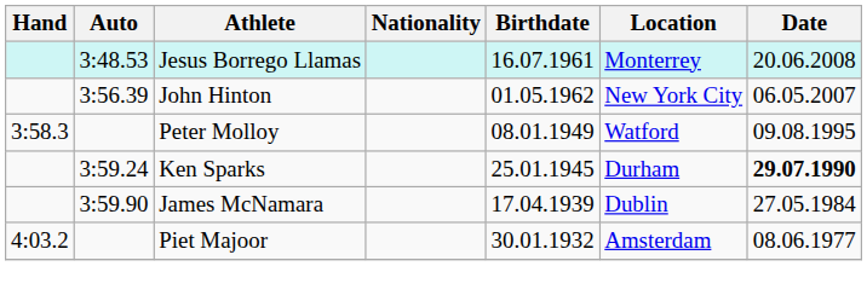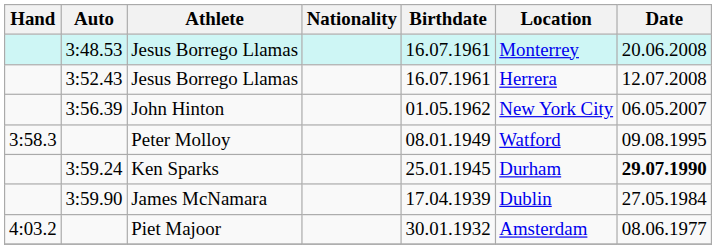+ row: 3:52.43 | Jesus Borrego Llamas | 16.07.1961 | Herrera | 12.07.2008
